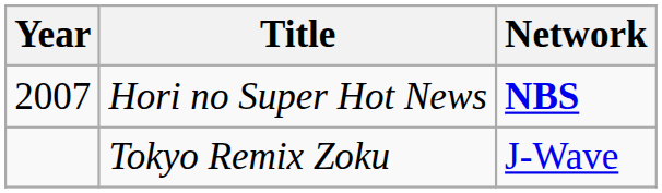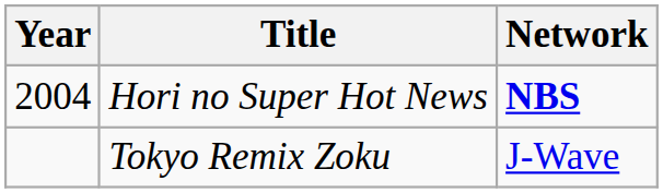Hori no Super Hot News | Year: 2007 -> 2004
